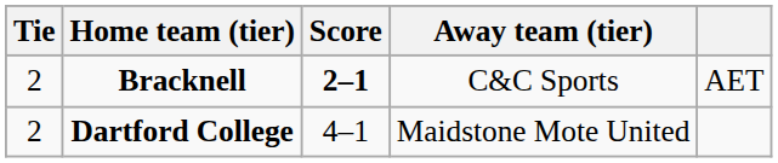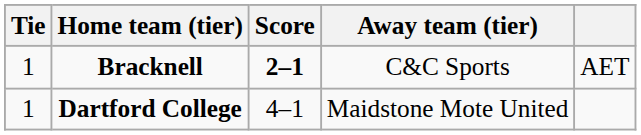Bracknell | Tie: 2 -> 1
Dartford College | Tie: 2 -> 1
